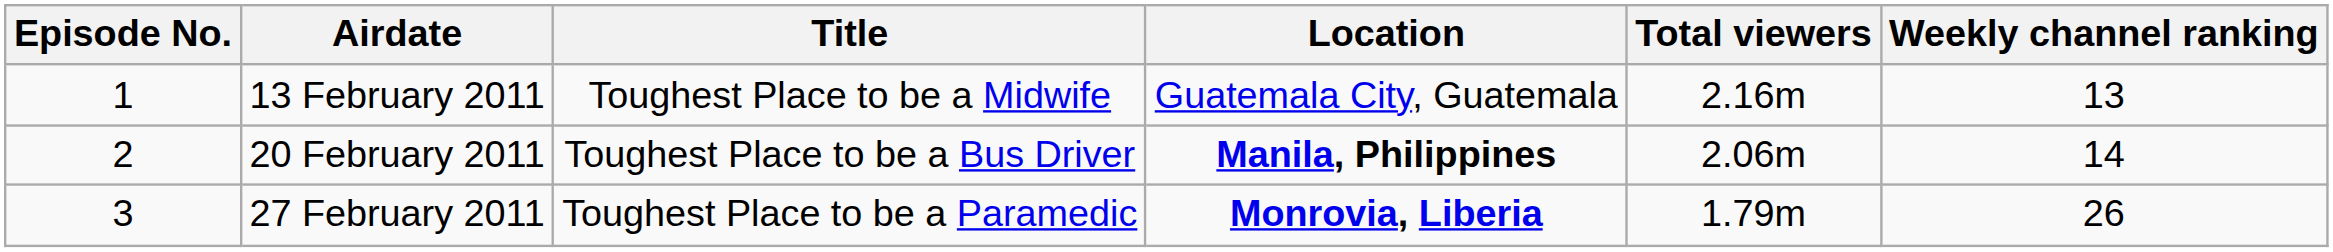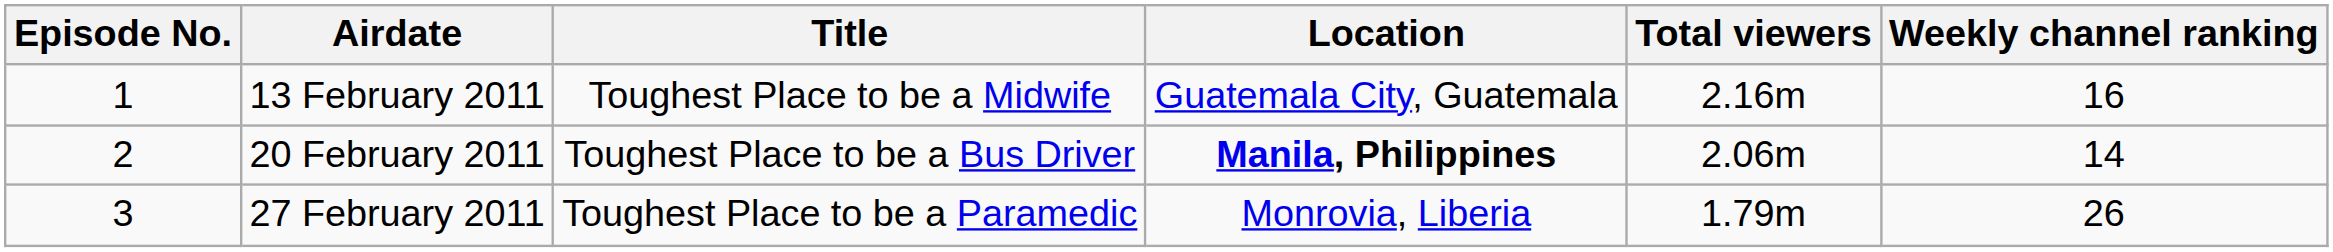13 February 2011 | Weekly channel ranking: 13 -> 16
27 February 2011 | Location: bold -> normal
